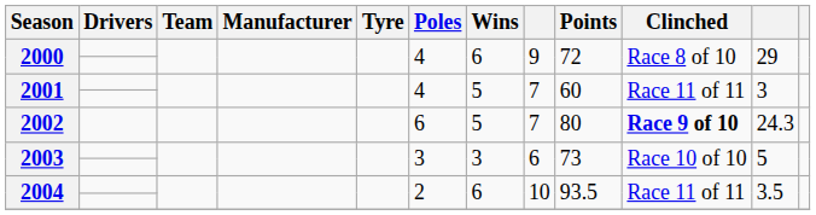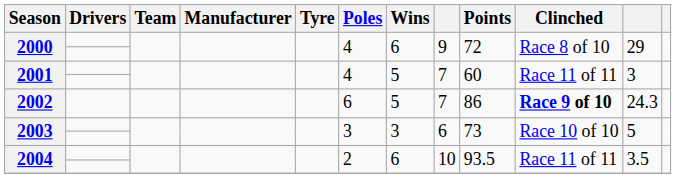2002 | Points: 80 -> 86
